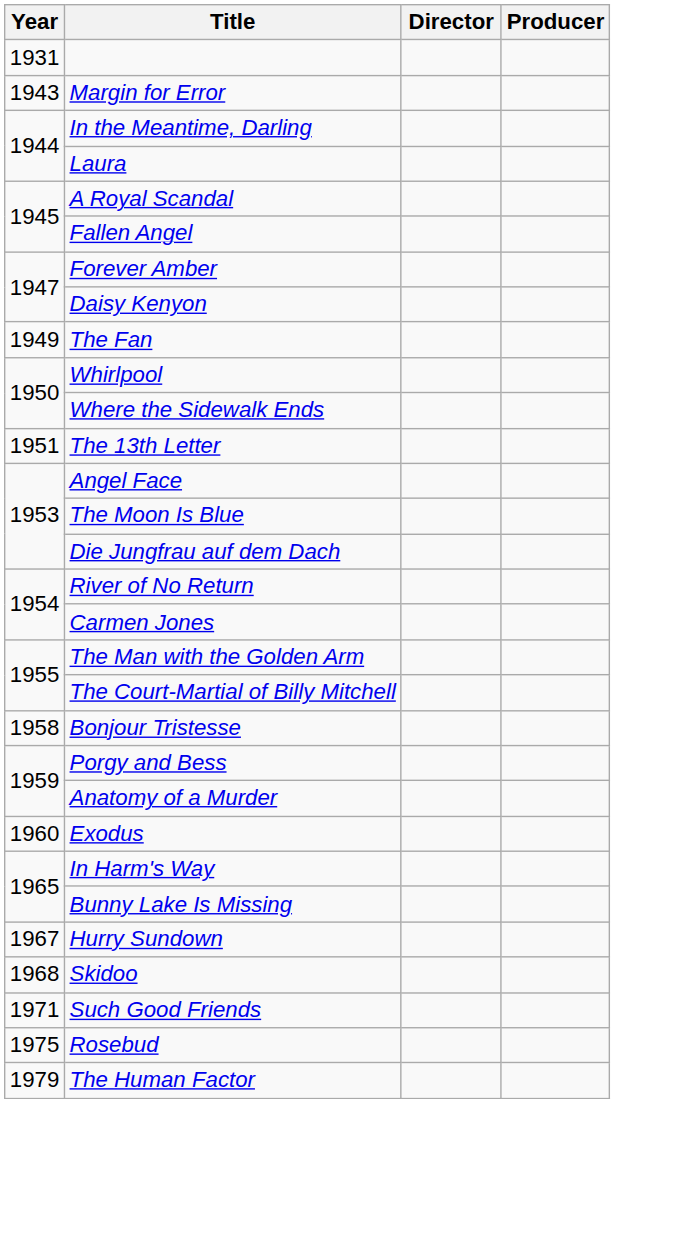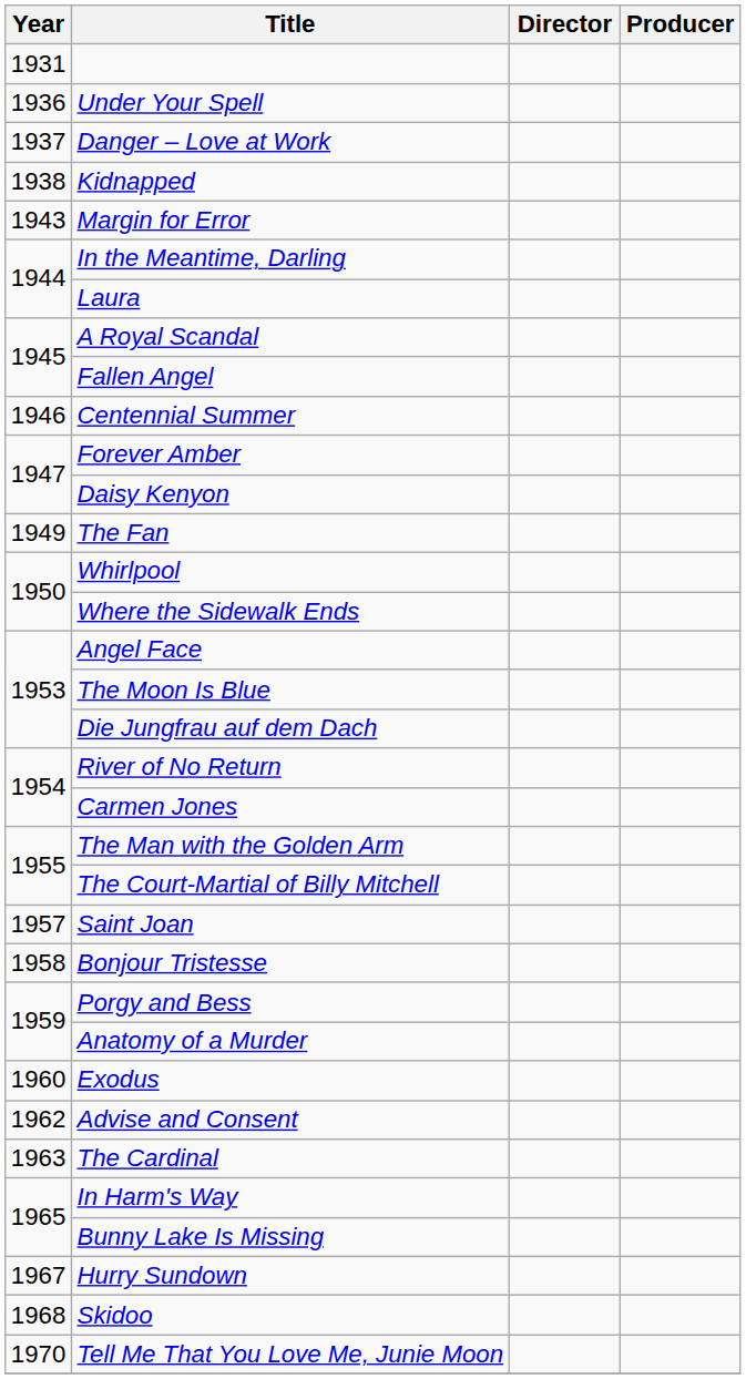+ row: 1936 | Under Your Spell
+ row: 1937 | Danger – Love at Work
+ row: 1938 | Kidnapped
+ row: 1946 | Centennial Summer
- row: 1951 | The 13th Letter
+ row: 1957 | Saint Joan
+ row: 1962 | Advise and Consent
+ row: 1963 | The Cardinal
+ row: 1970 | Tell Me That You Love Me, Junie Moon
- row: 1971 | Such Good Friends
- row: 1975 | Rosebud
- row: 1979 | The Human Factor
